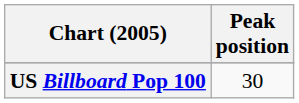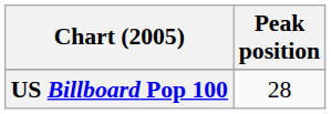US Billboard Pop 100 | Peak position: 30 -> 28
